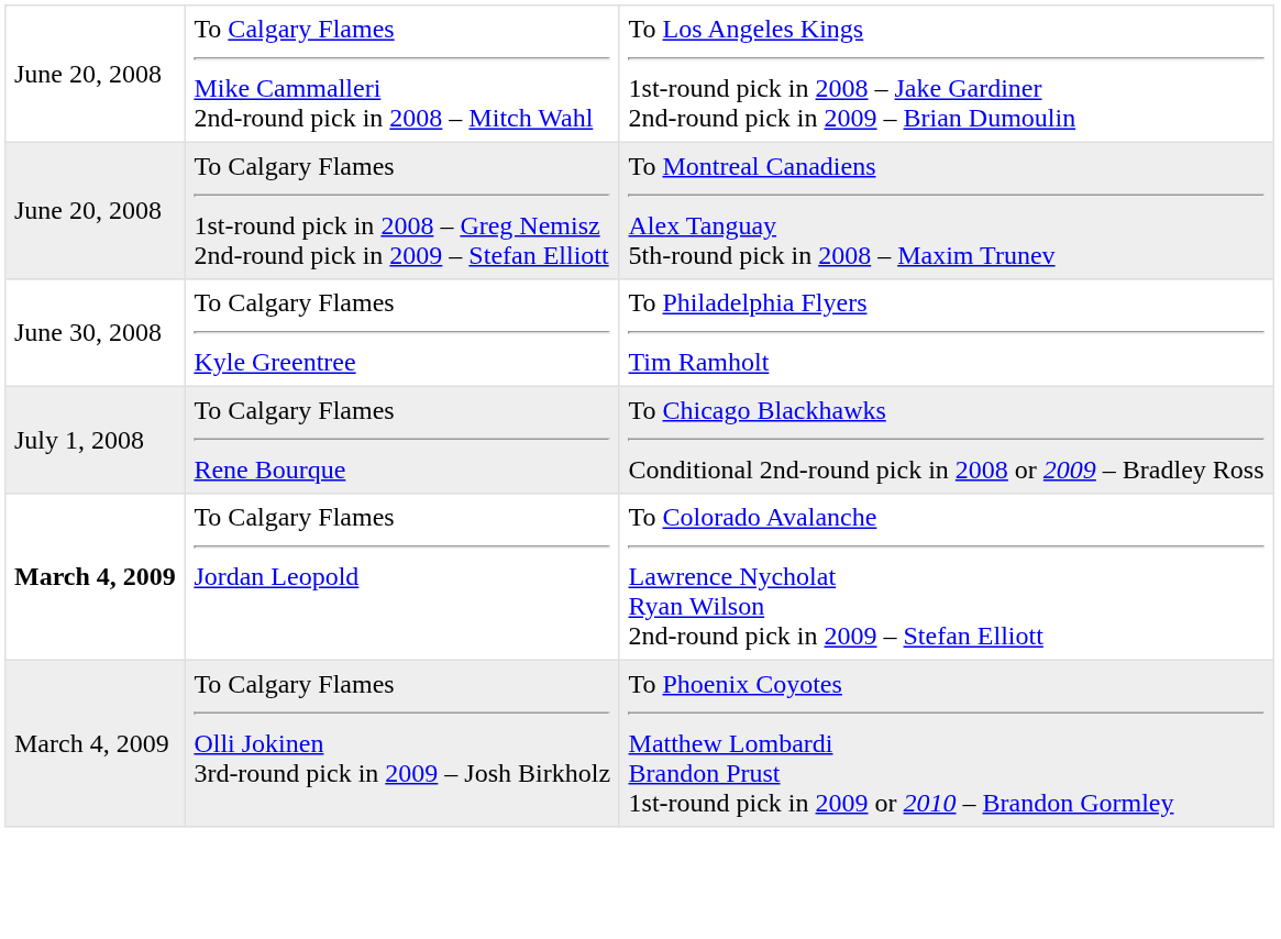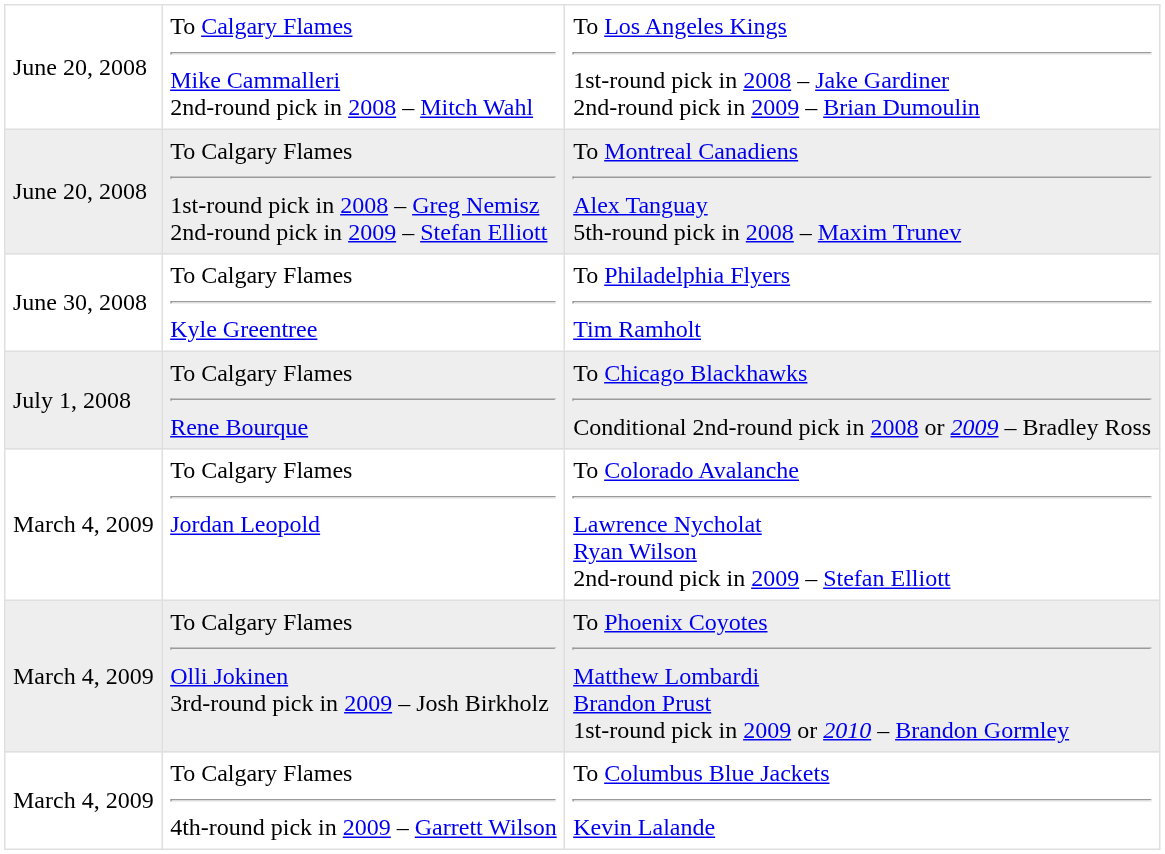To Calgary Flames Jordan Leopold | column 1: bold -> normal
+ row: March 4, 2009 | To Calgary Flames 4th-round pick in 2009 – Garrett Wilson | To Columbus Blue Jackets Kevin Lalande
